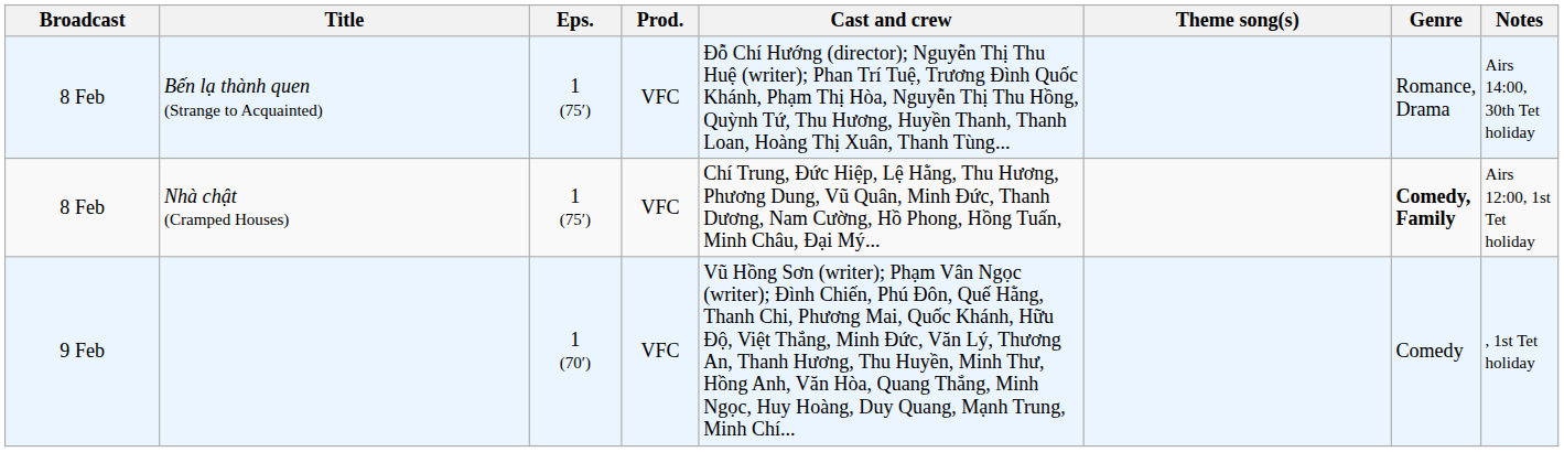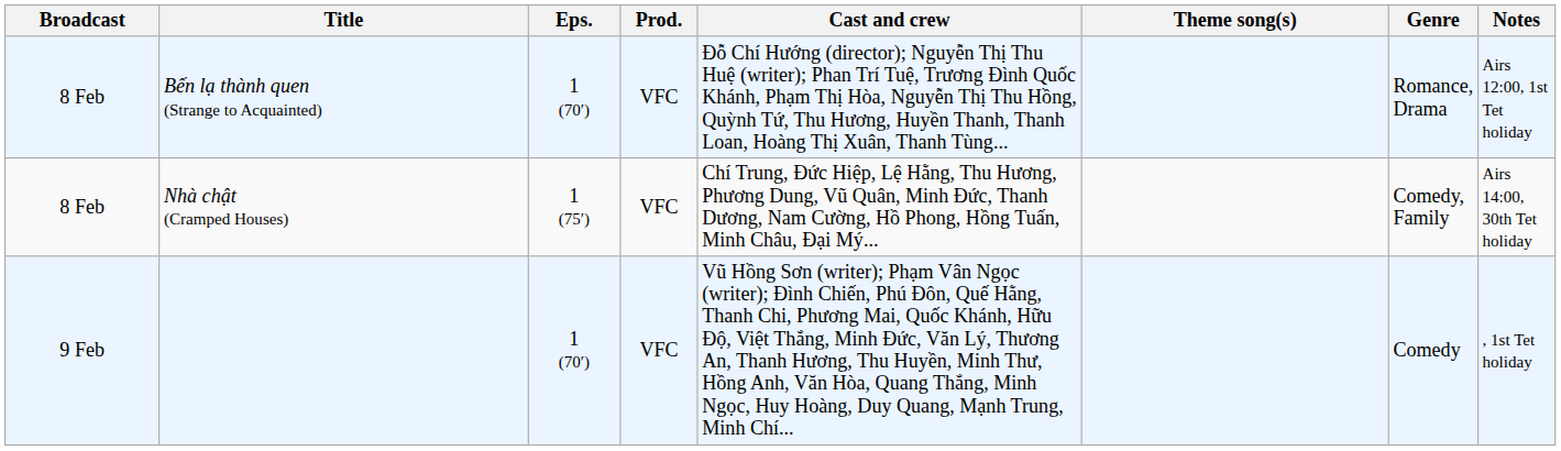Bến lạ thành quen (Strange to Acquainted) | Eps.: 1 (75′) -> 1 (70′)
Bến lạ thành quen (Strange to Acquainted) | Notes: Airs 14:00, 30th Tet holiday -> Airs 12:00, 1st Tet holiday
Nhà chật (Cramped Houses) | Genre: bold -> normal
Nhà chật (Cramped Houses) | Notes: Airs 12:00, 1st Tet holiday -> Airs 14:00, 30th Tet holiday
